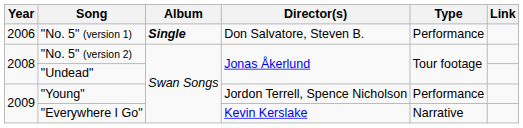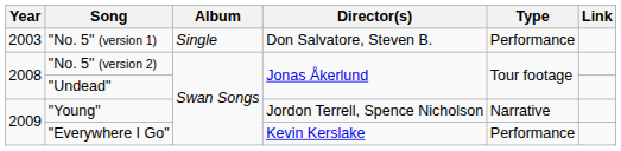"No. 5" (version 1) | Year: 2006 -> 2003
"No. 5" (version 1) | Album: bold -> normal
"Young" | Type: Performance -> Narrative
"Everywhere I Go" | Type: Narrative -> Performance
